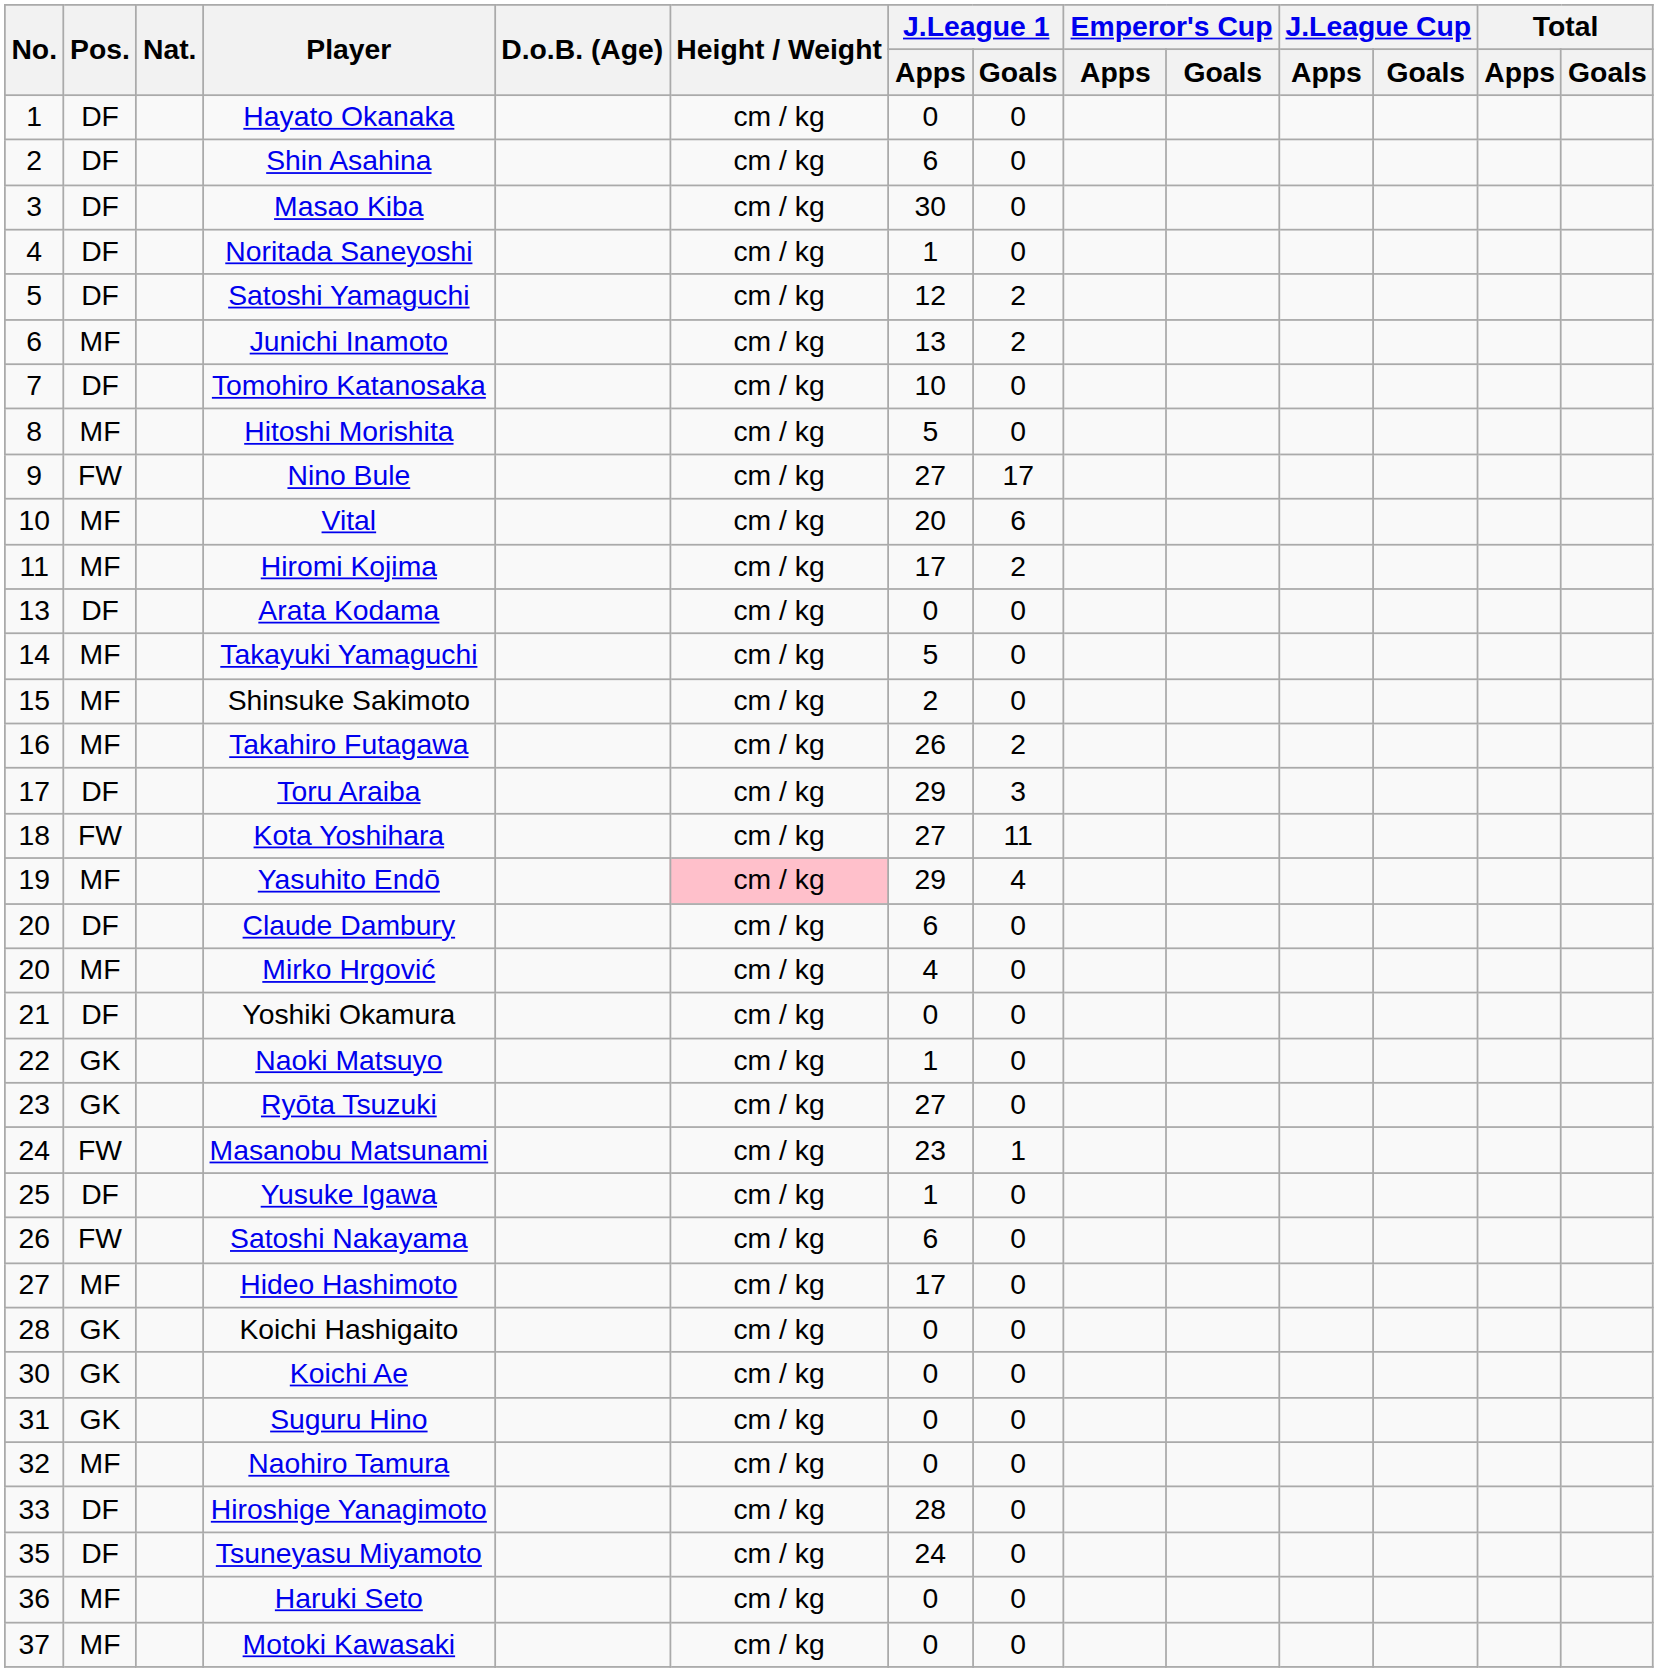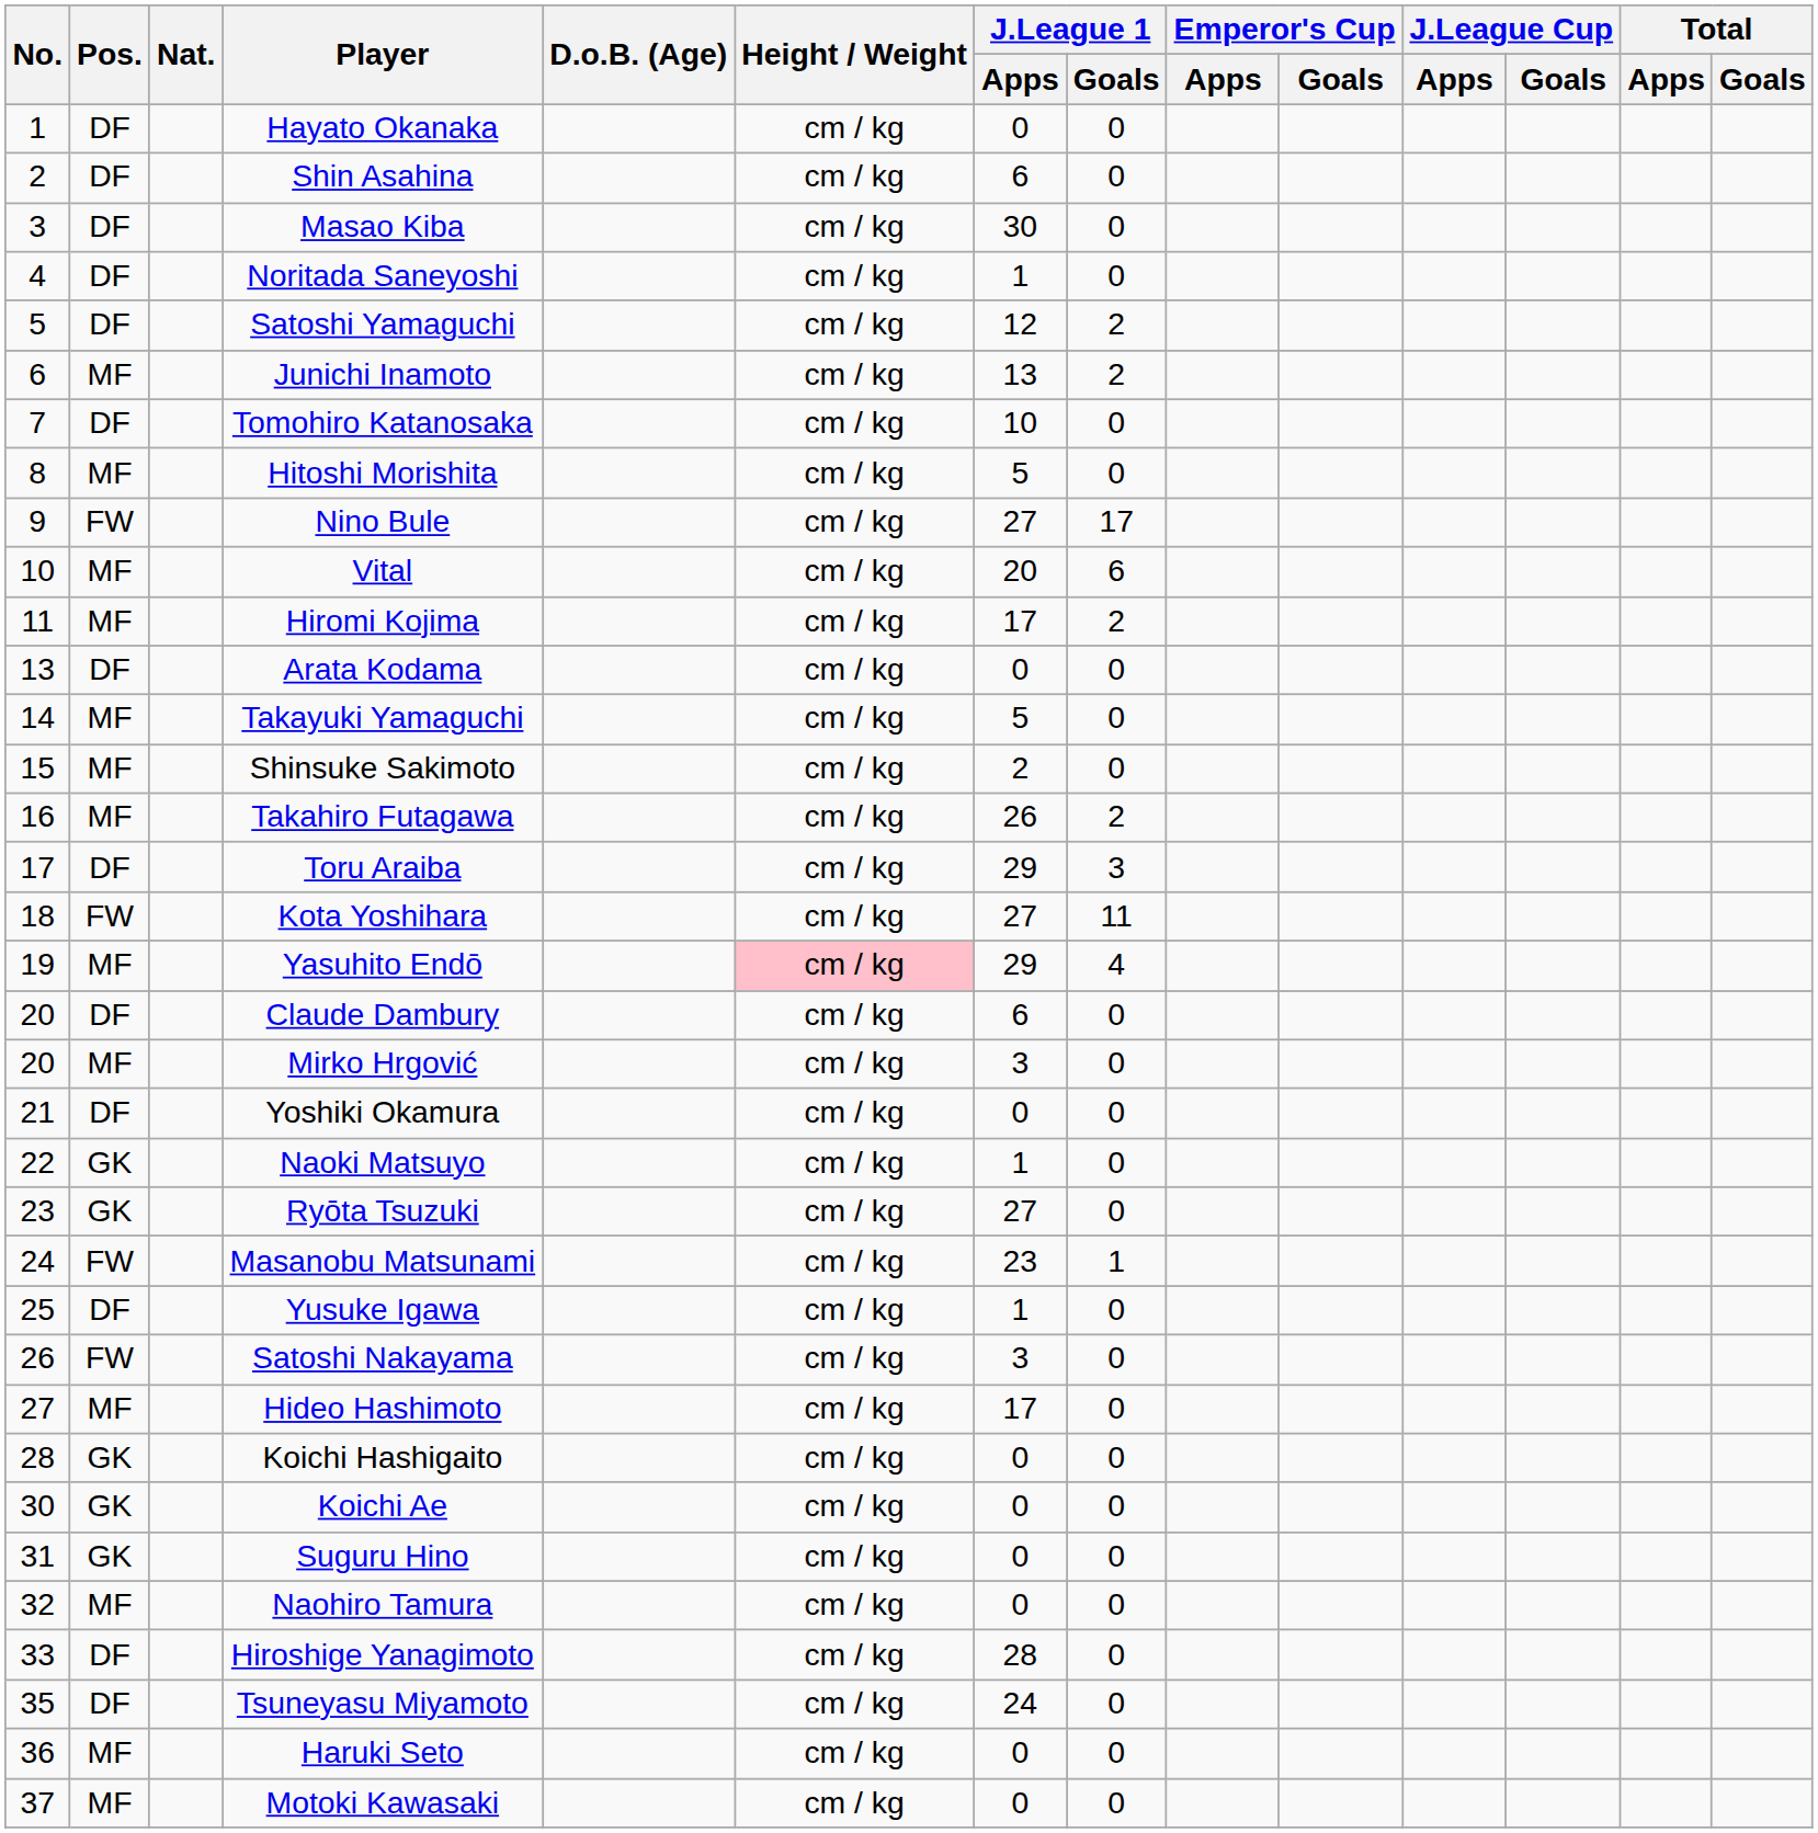Mirko Hrgović | J.League 1 / Apps: 4 -> 3
Satoshi Nakayama | J.League 1 / Apps: 6 -> 3
